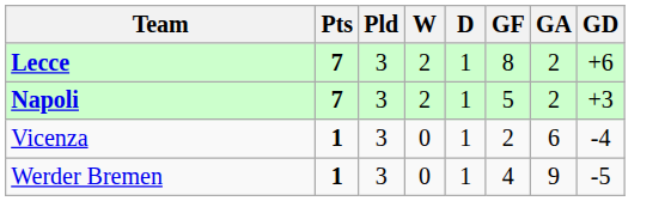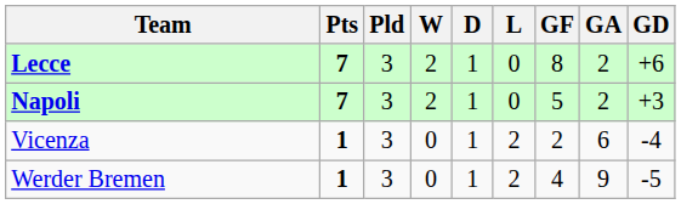+ column: L | 0 | 0 | 2 | 2
